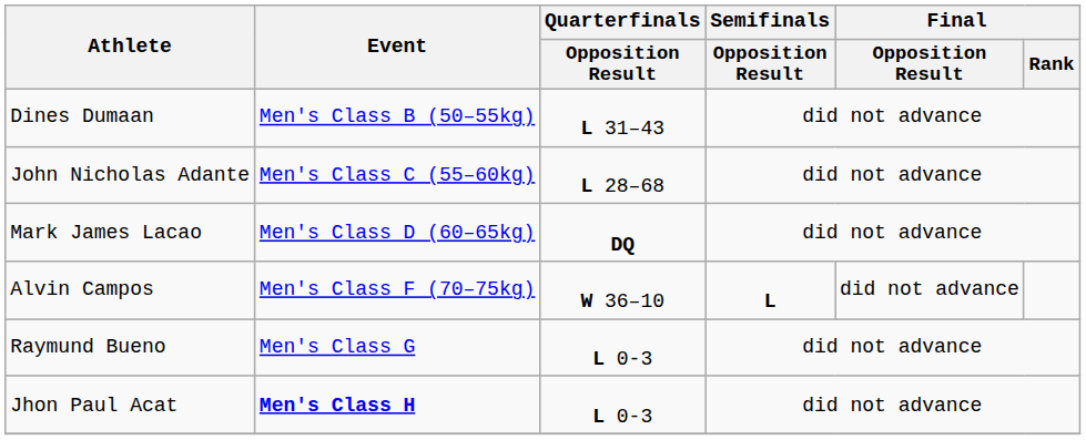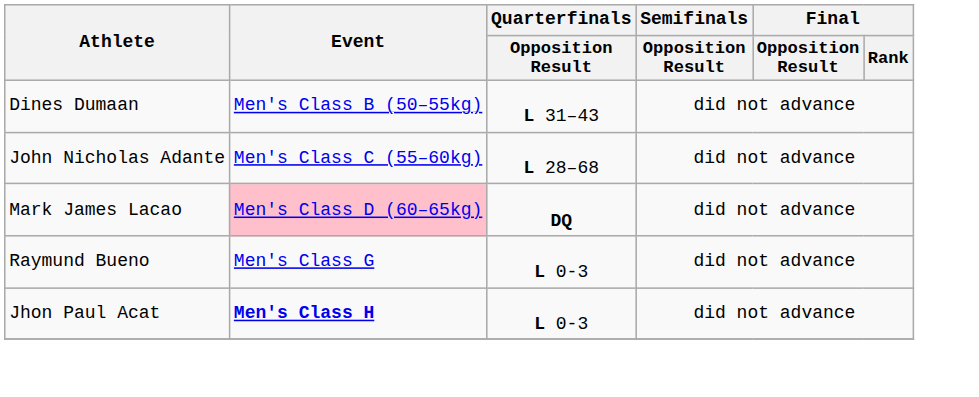Mark James Lacao | Event: no background -> pink background
- row: Alvin Campos | Men's Class F (70–75kg) | W 36–10 | L | did not advance
